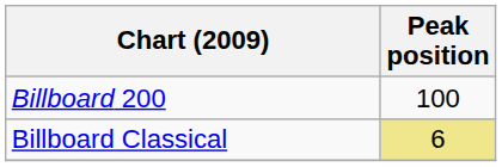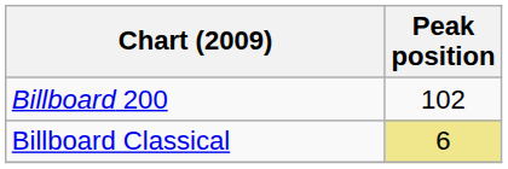Billboard 200 | Peak position: 100 -> 102
